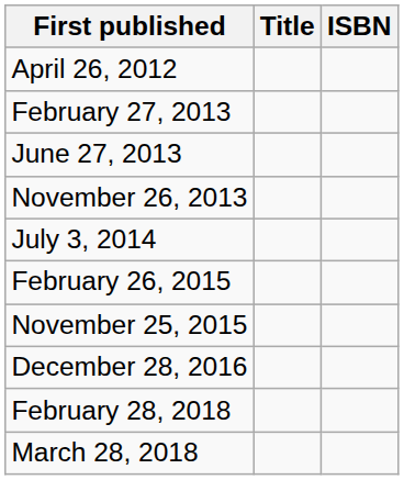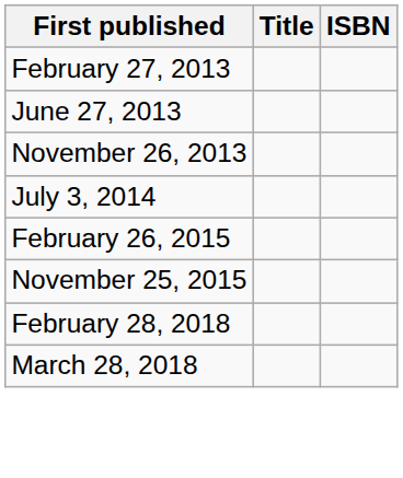- row: April 26, 2012
- row: December 28, 2016
